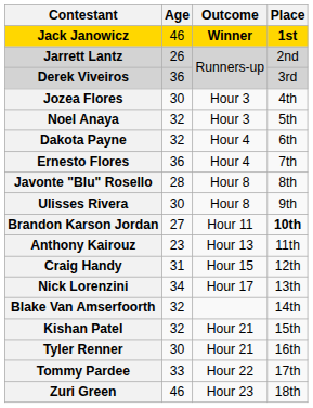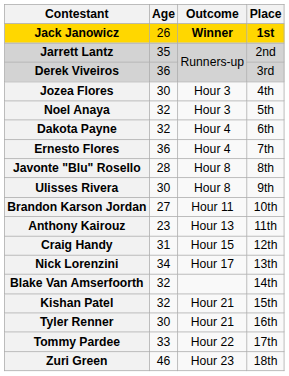Jack Janowicz | Age: 46 -> 26
Jarrett Lantz | Age: 26 -> 35
Brandon Karson Jordan | Place: bold -> normal
